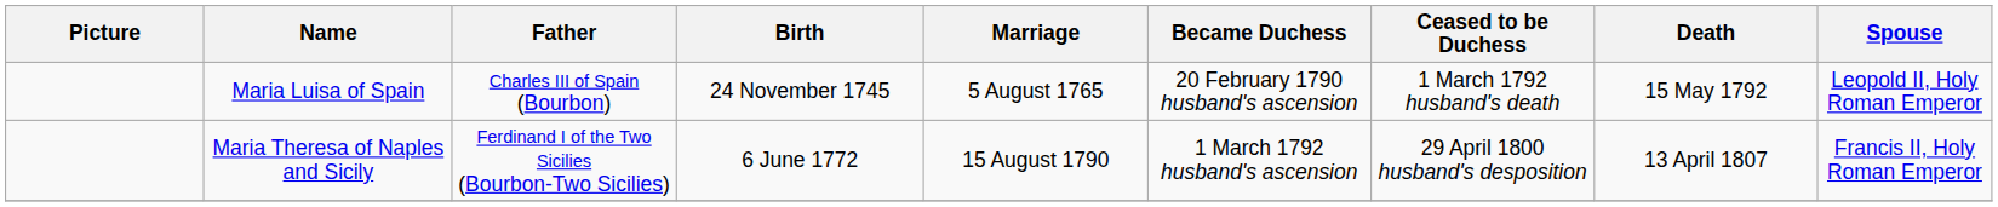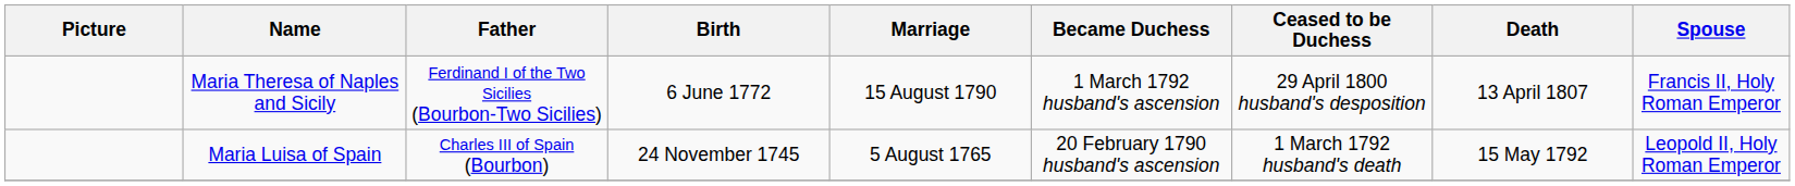rows swapped: Maria Luisa of Spain <-> Maria Theresa of Naples and Sicily
